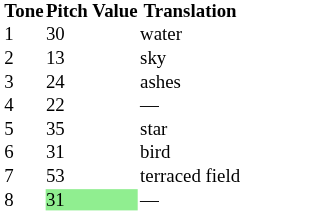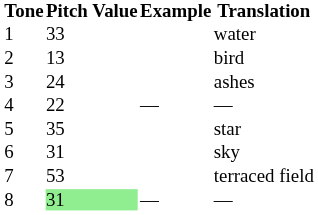+ column: Example | — | —
1 | Pitch Value: 30 -> 33
2 | Translation: sky -> bird
6 | Translation: bird -> sky
